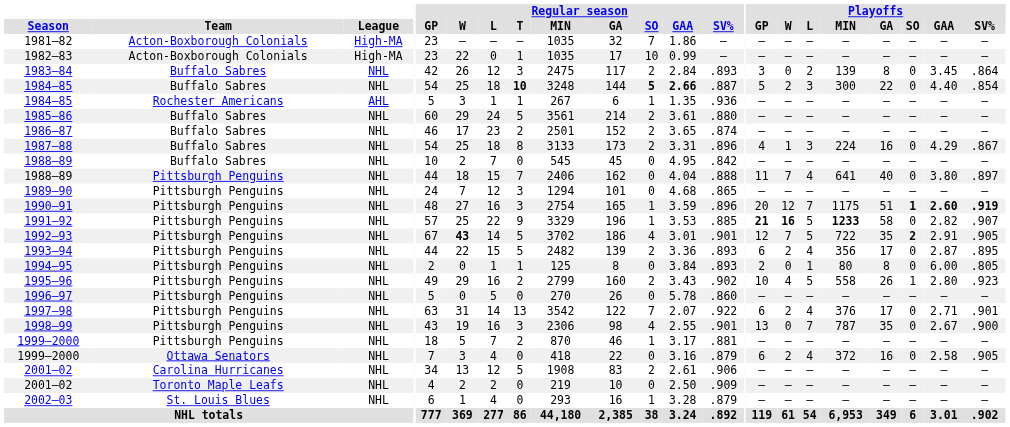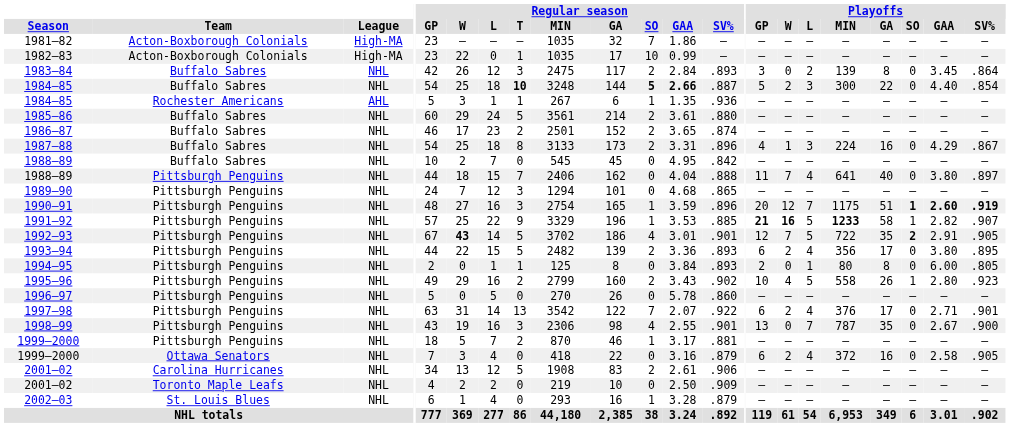1991–92 | Playoffs / SO: 0 -> 1
1993–94 | Playoffs / GAA: 2.87 -> 3.80
